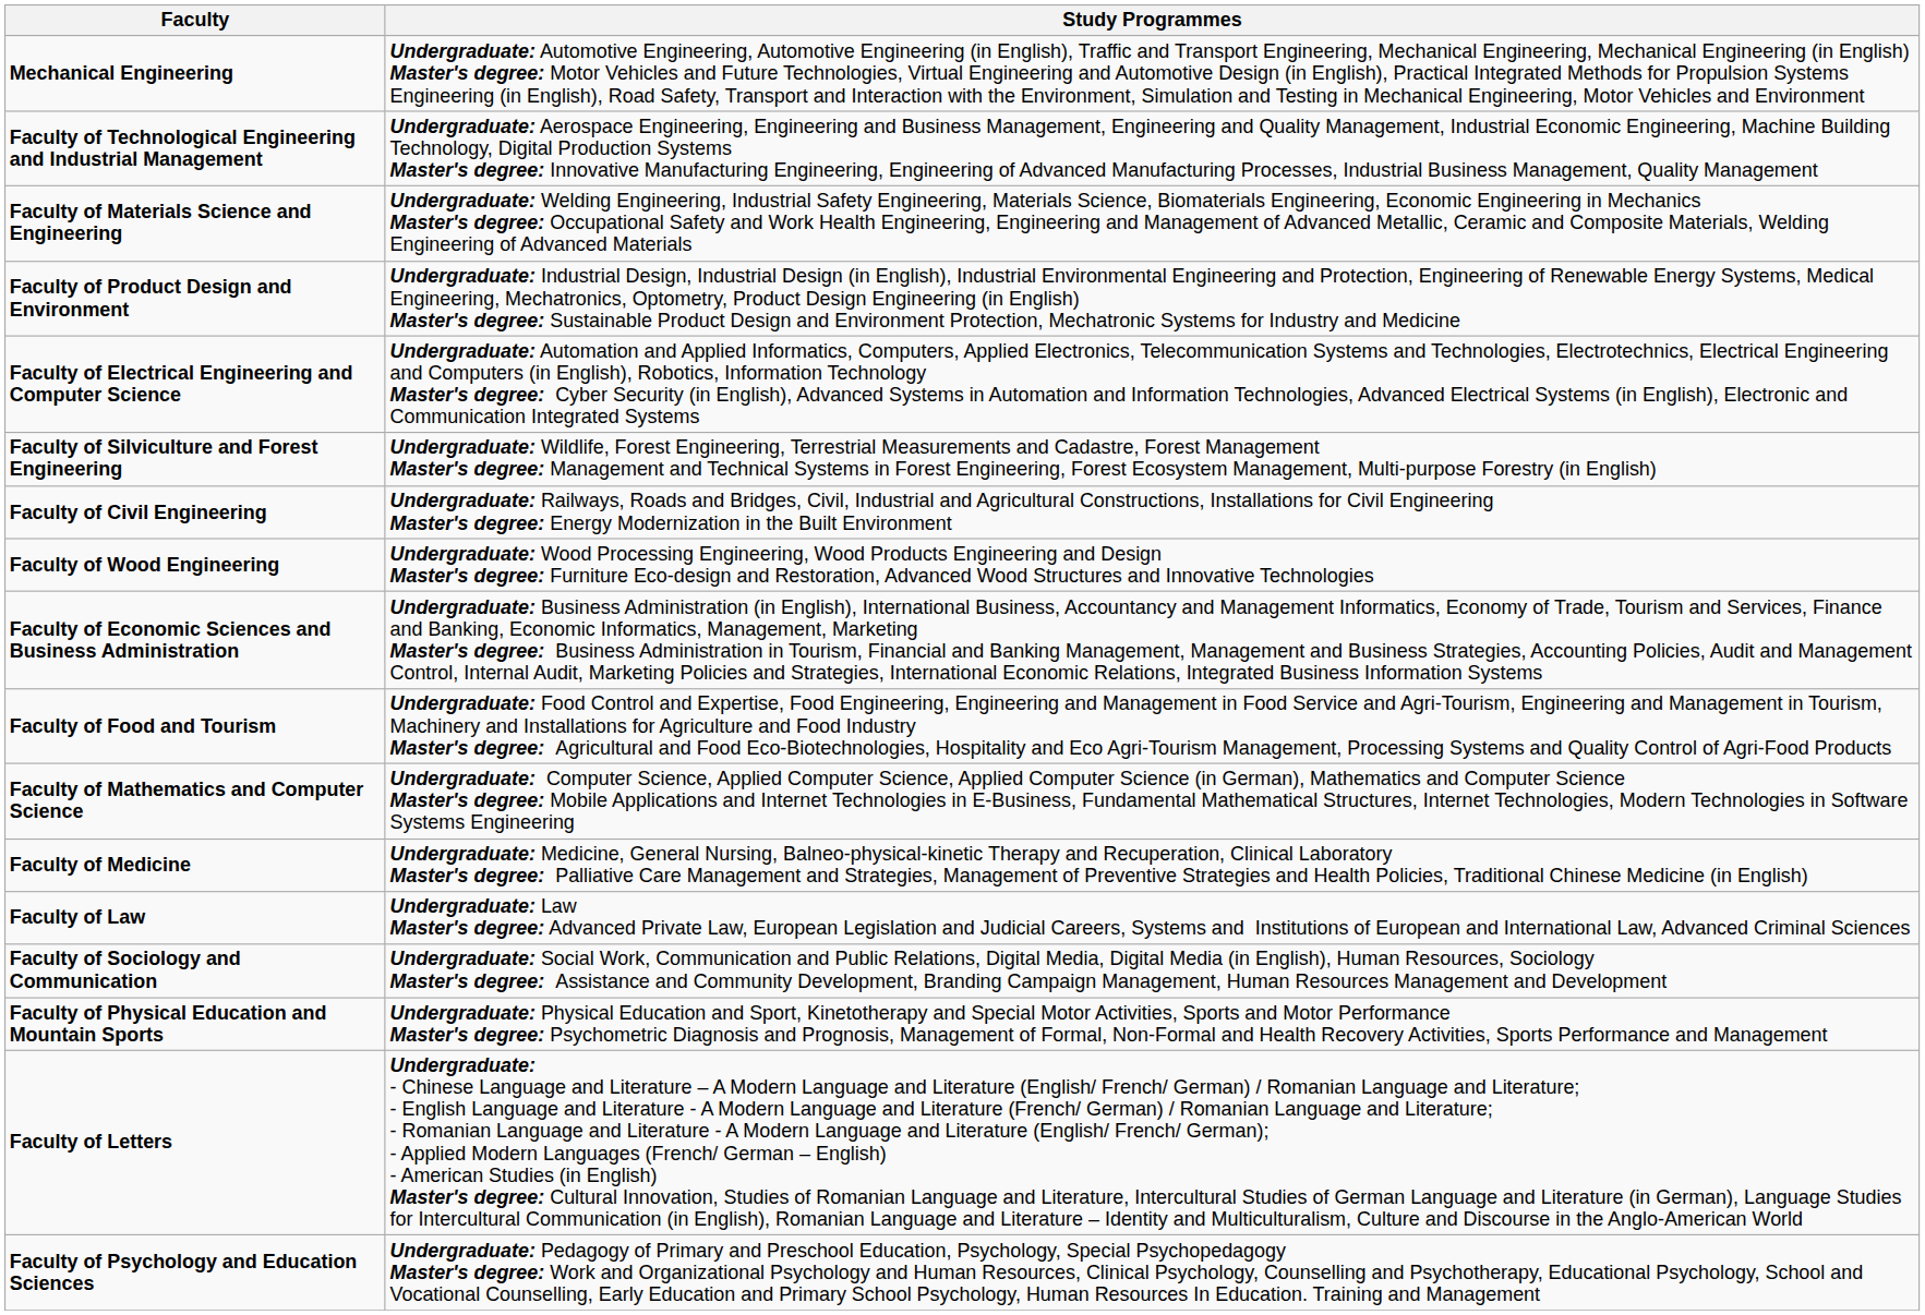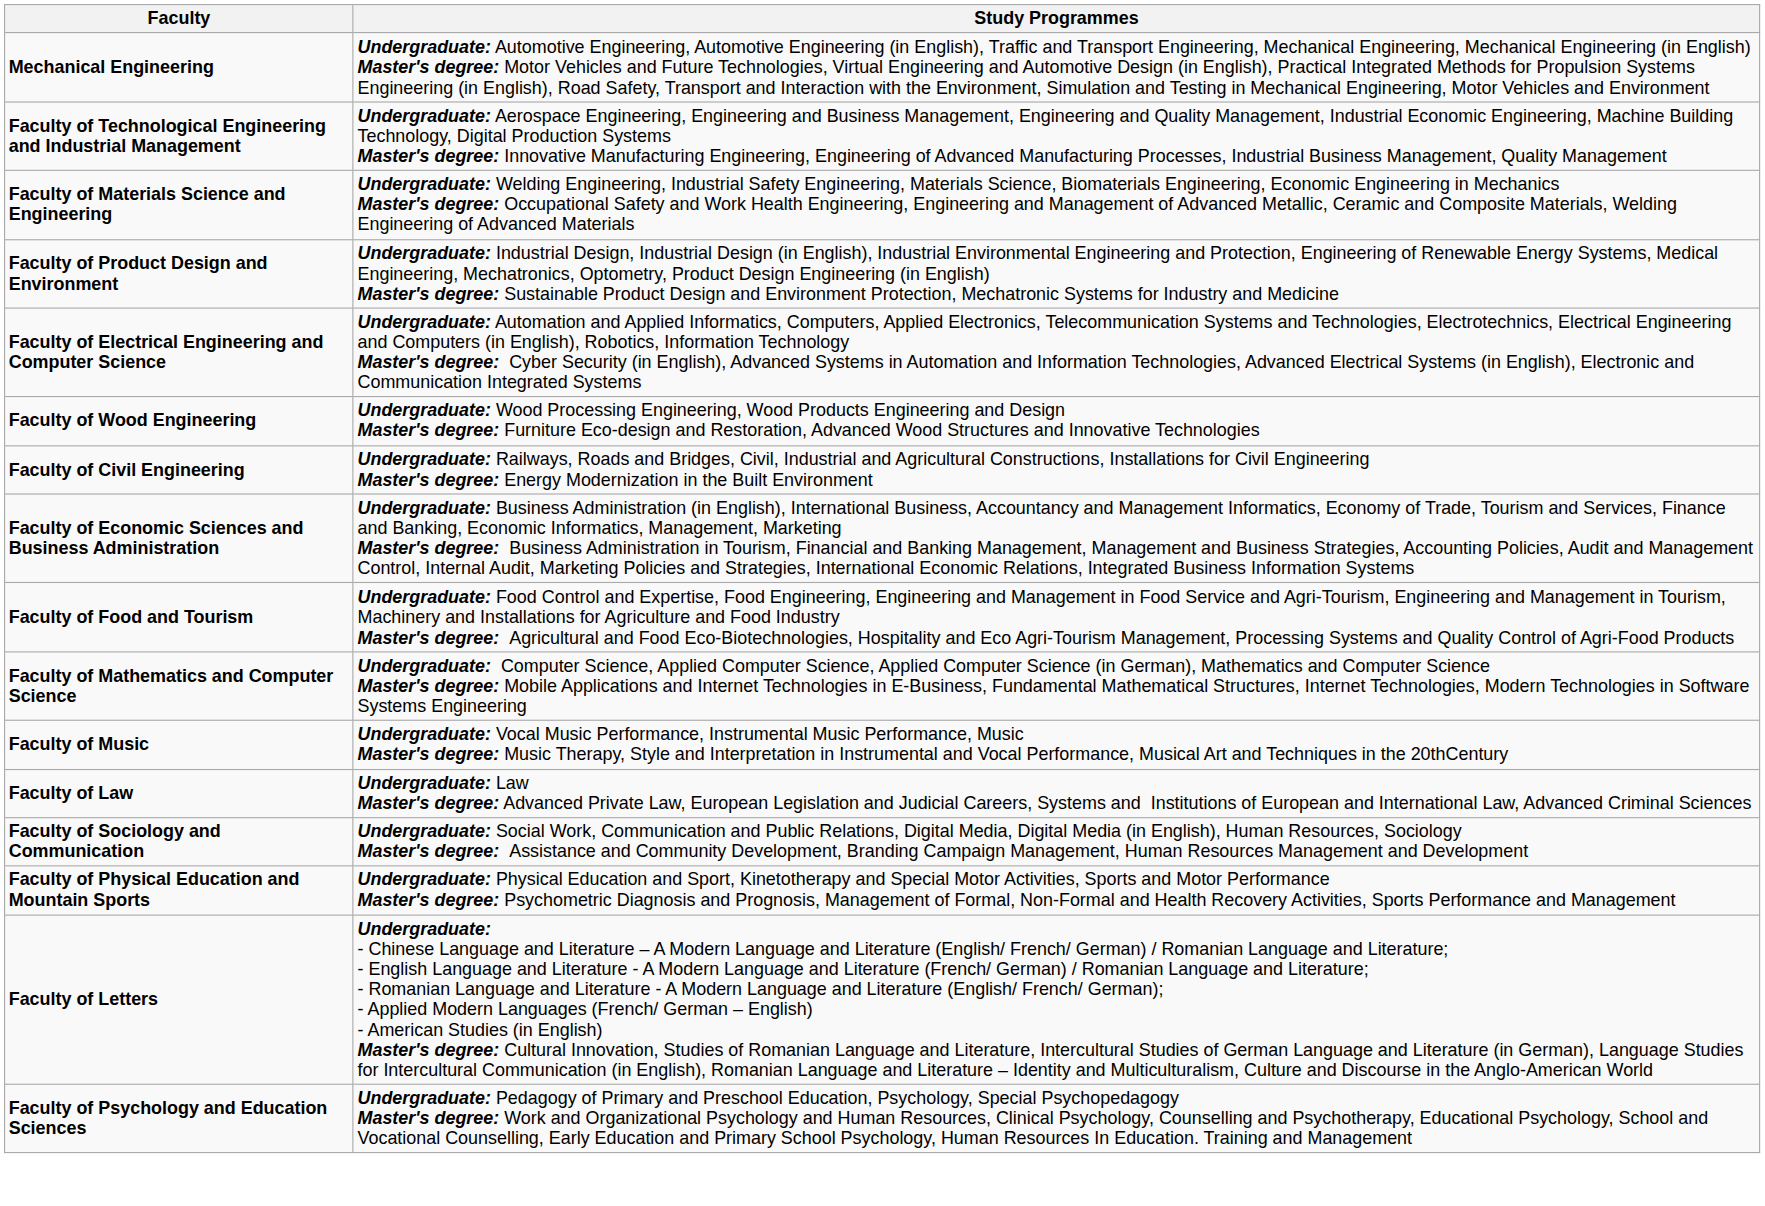- row: Faculty of Silviculture and Forest Engineering | Undergraduate: Wildlife, Forest Engineering, Terrestrial Measurements and Cadastre, Forest Management Master's degree: Management and Technical Systems in Forest Engineering, Forest Ecosystem Management, Multi-purpose Forestry (in English)
rows swapped: Faculty of Wood Engineering <-> Faculty of Civil Engineering
+ row: Faculty of Music | Undergraduate: Vocal Music Performance, Instrumental Music Performance, Music Master's degree: Music Therapy, Style and Interpretation in Instrumental and Vocal Performance, Musical Art and Techniques in the 20thCentury
- row: Faculty of Medicine | Undergraduate: Medicine, General Nursing, Balneo-physical-kinetic Therapy and Recuperation, Clinical Laboratory Master's degree: Palliative Care Management and Strategies, Management of Preventive Strategies and Health Policies, Traditional Chinese Medicine (in English)
